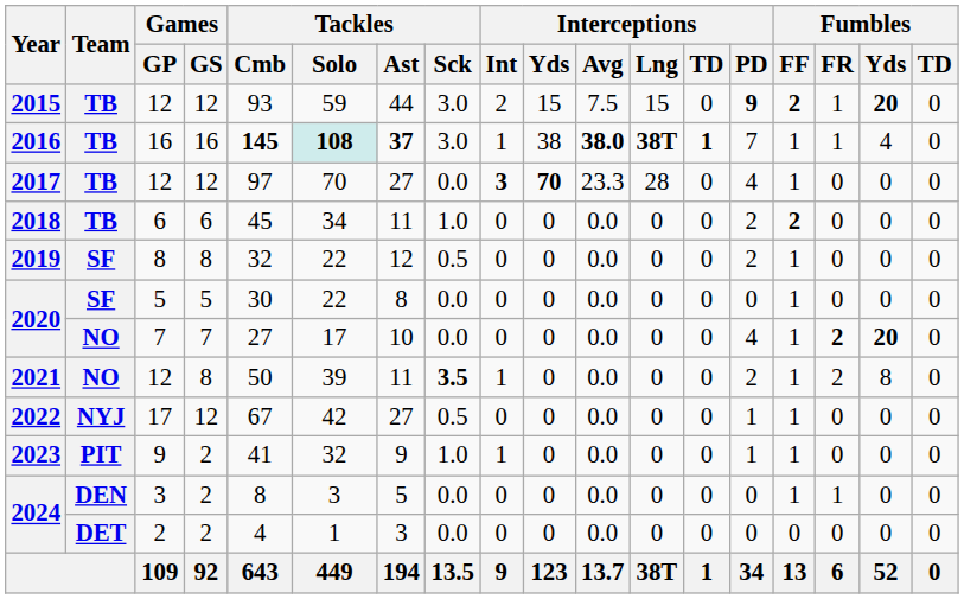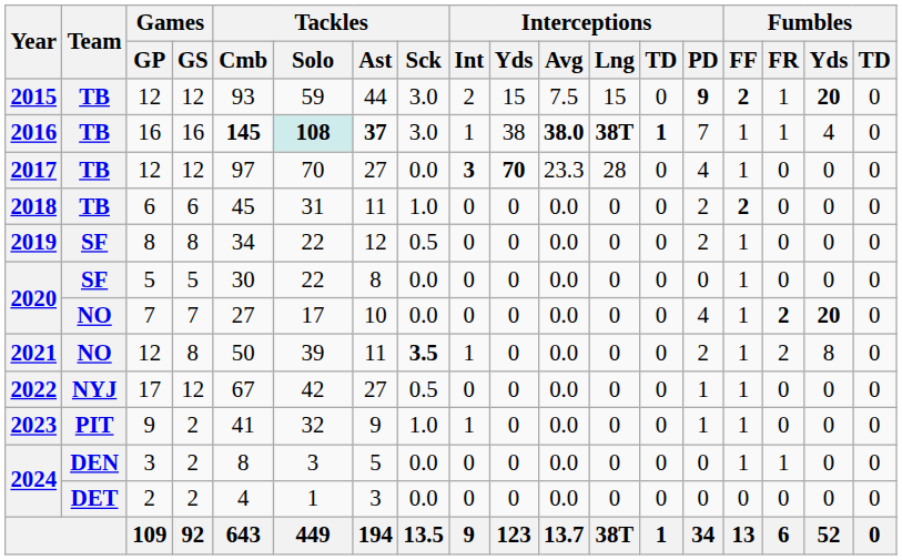2018 | Tackles / Solo: 34 -> 31
2019 | Tackles / Cmb: 32 -> 34
